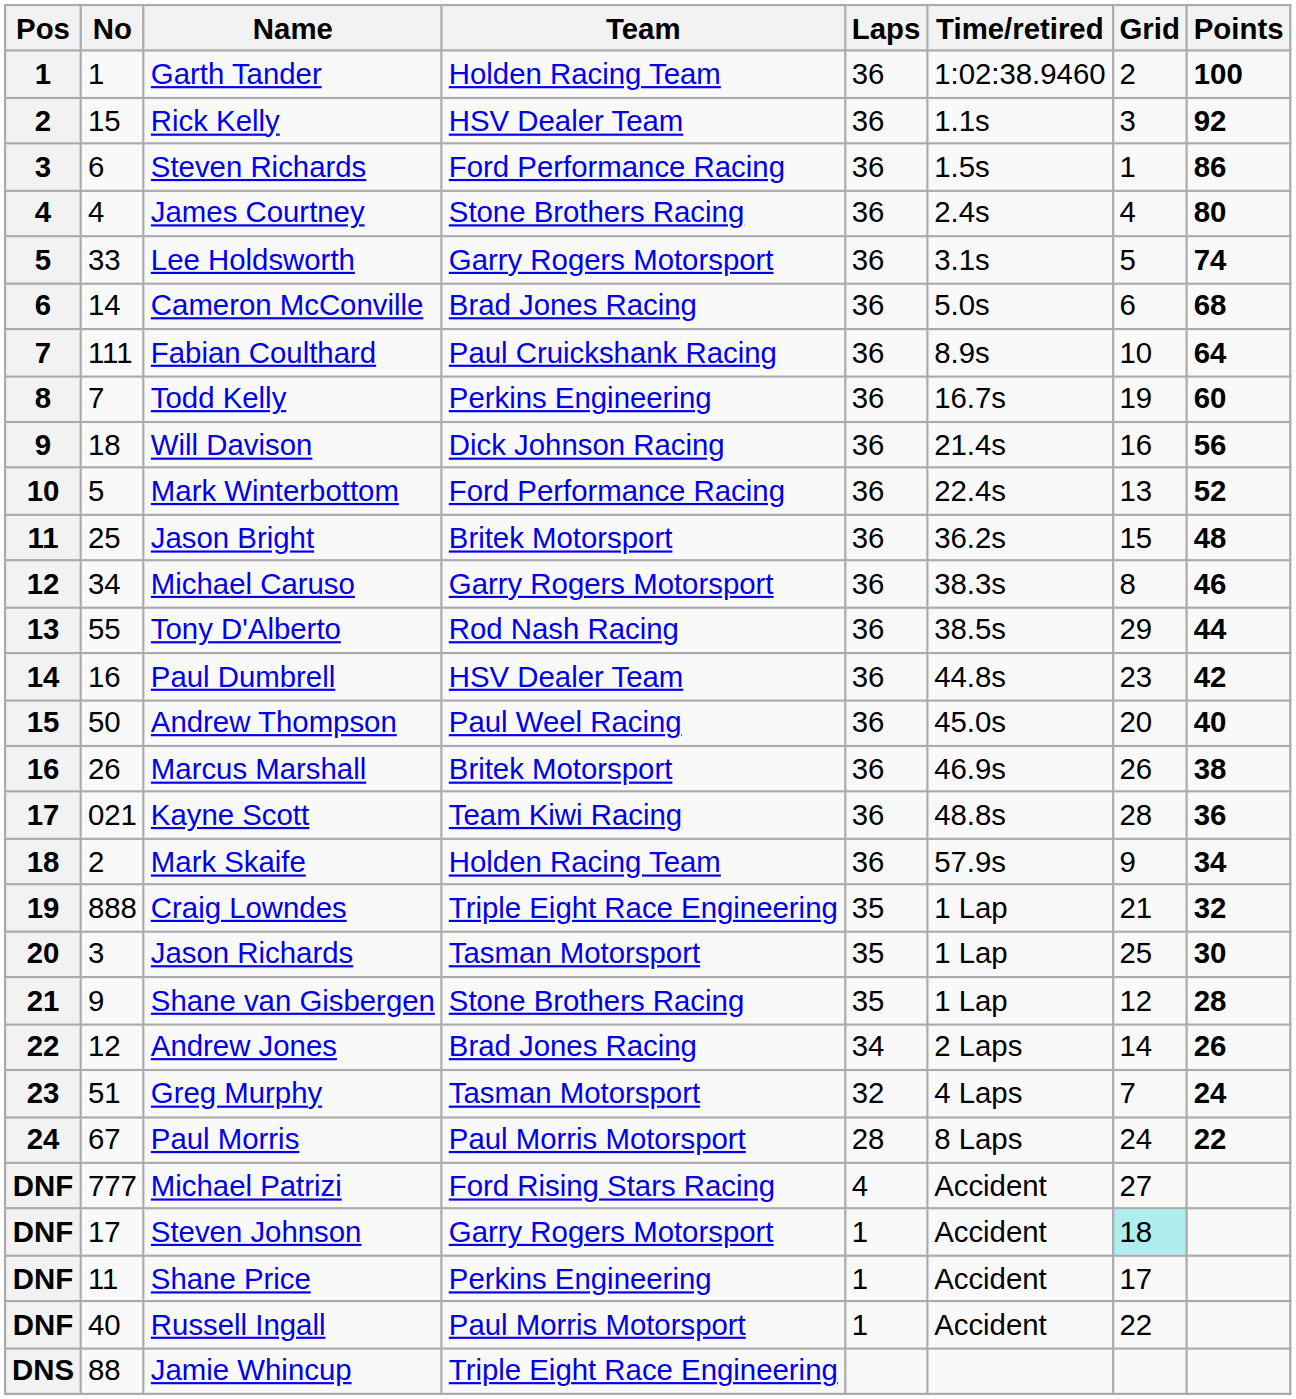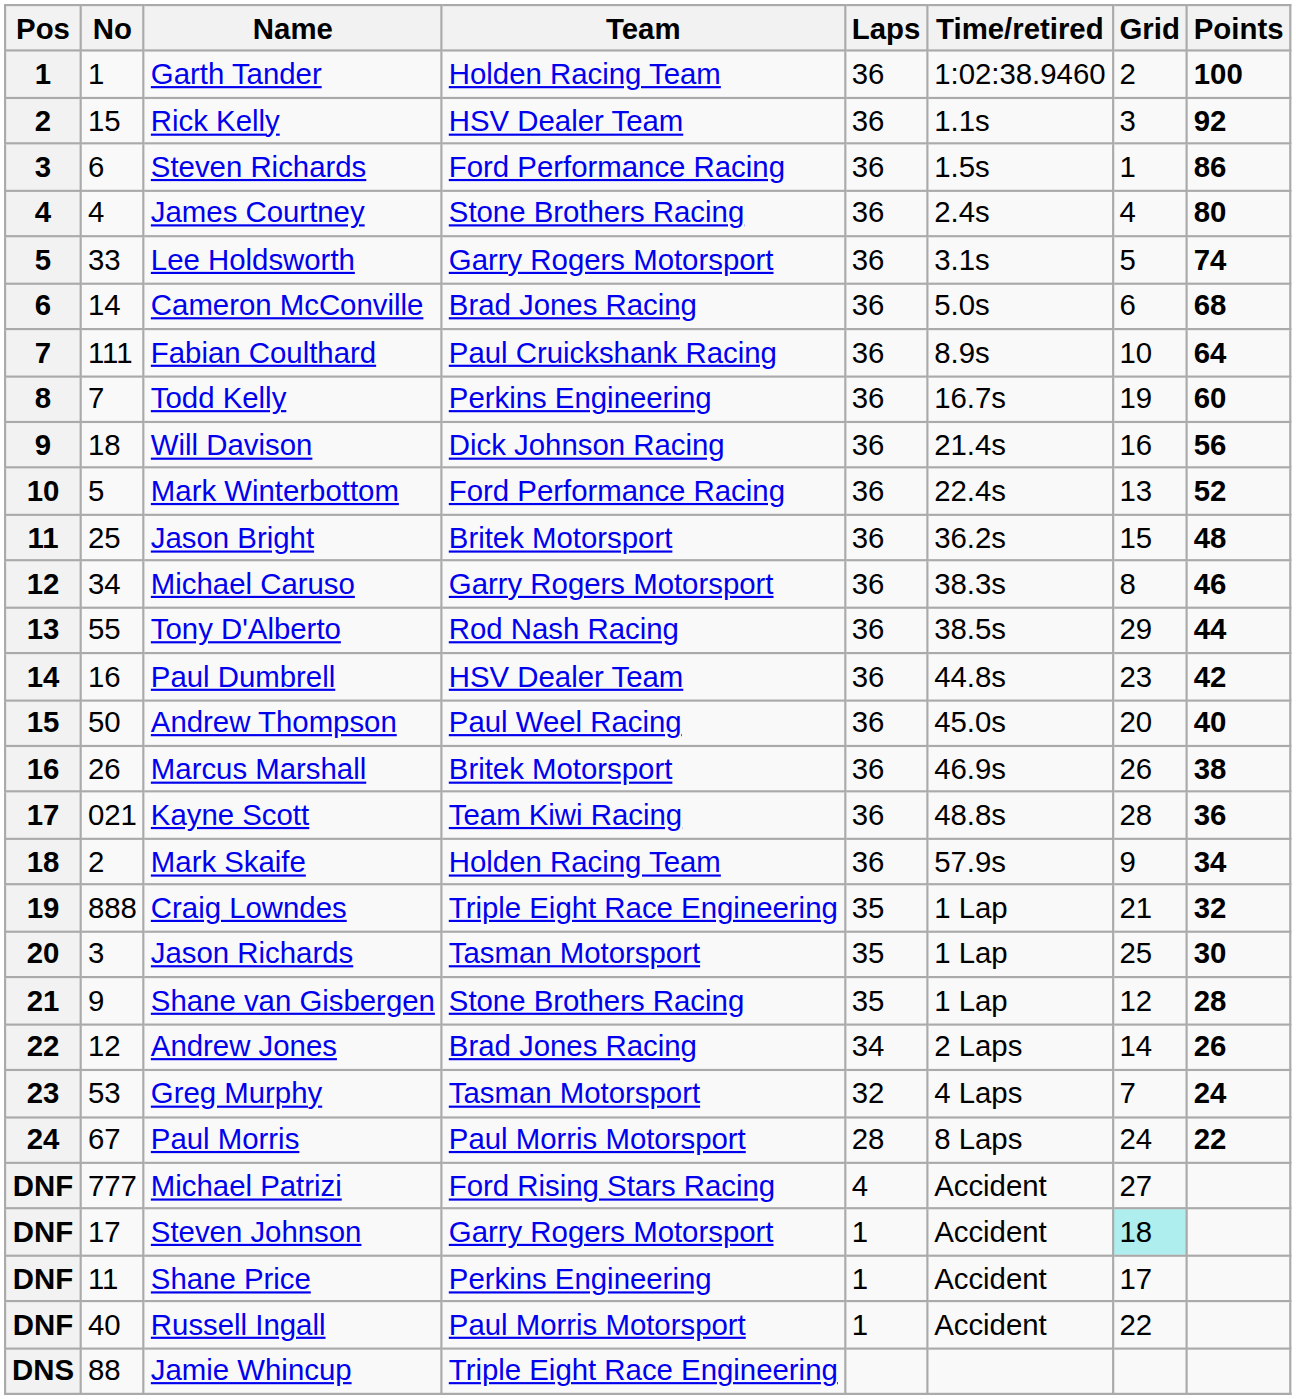Greg Murphy | No: 51 -> 53
